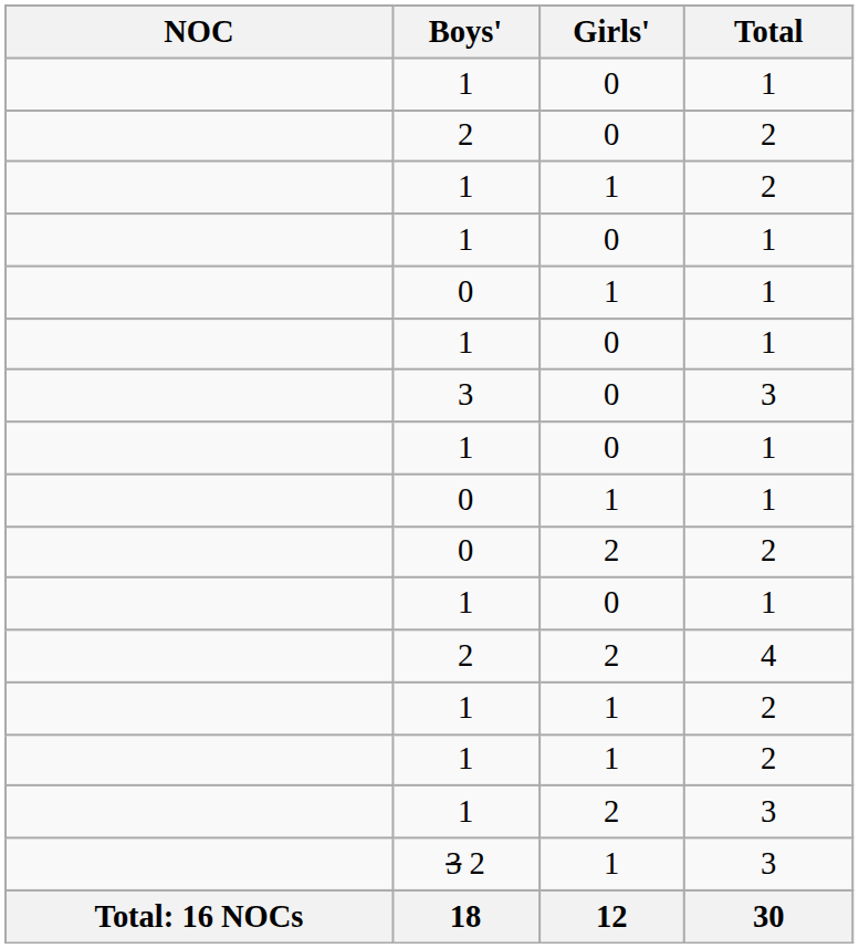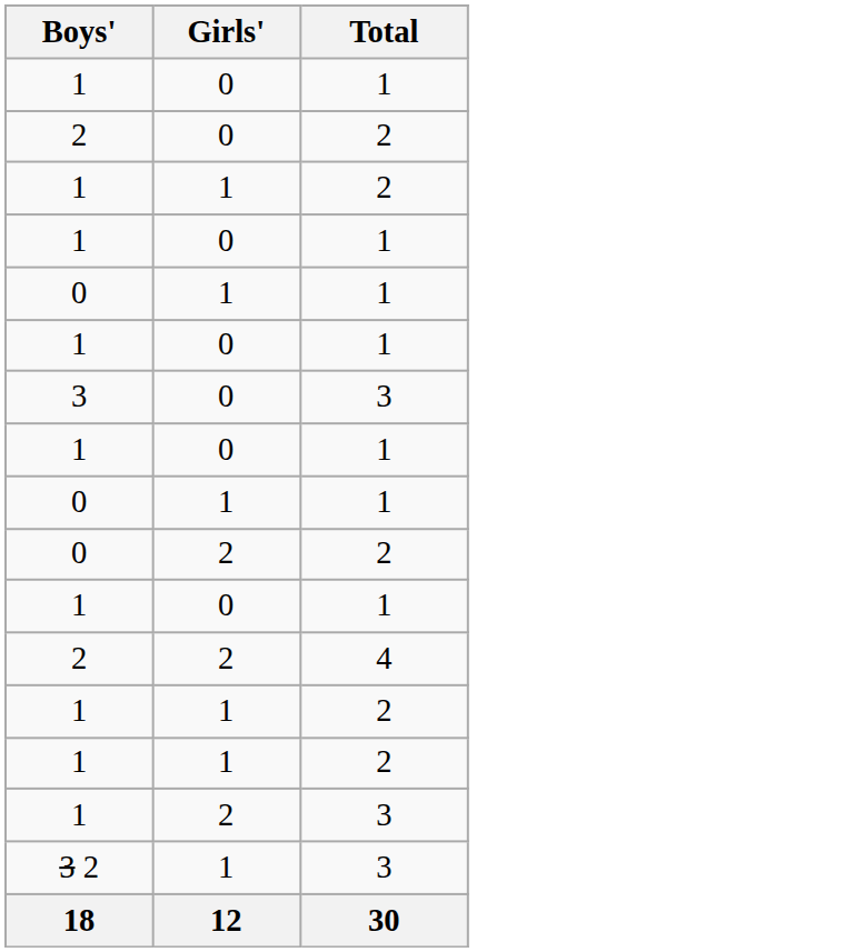- column: NOC | Total: 16 NOCs
